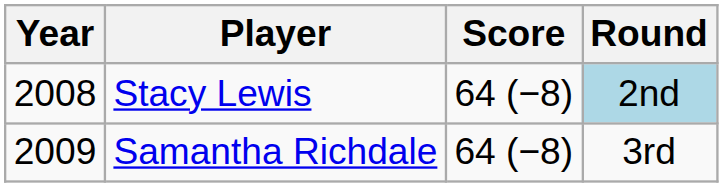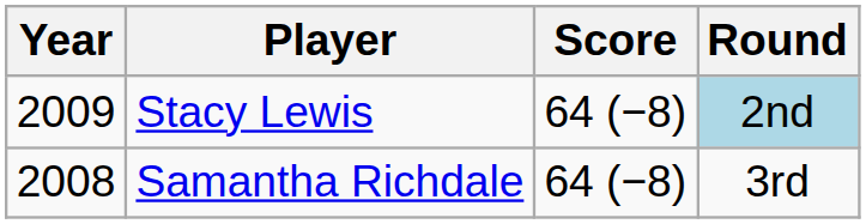Stacy Lewis | Year: 2008 -> 2009
Samantha Richdale | Year: 2009 -> 2008
